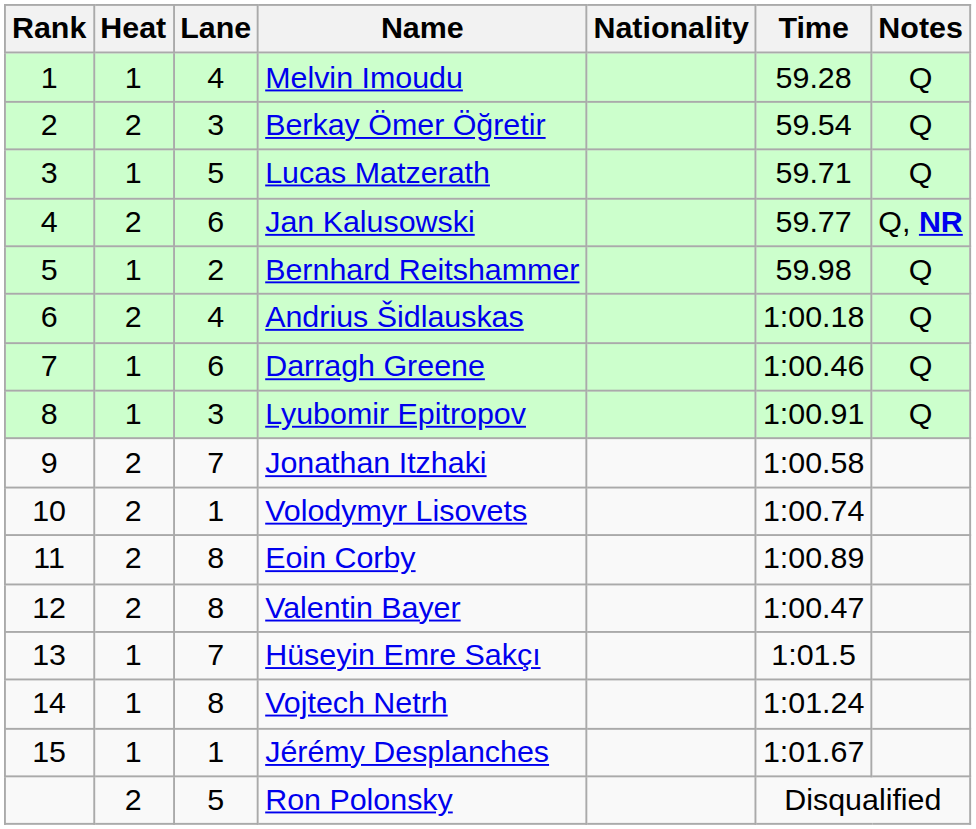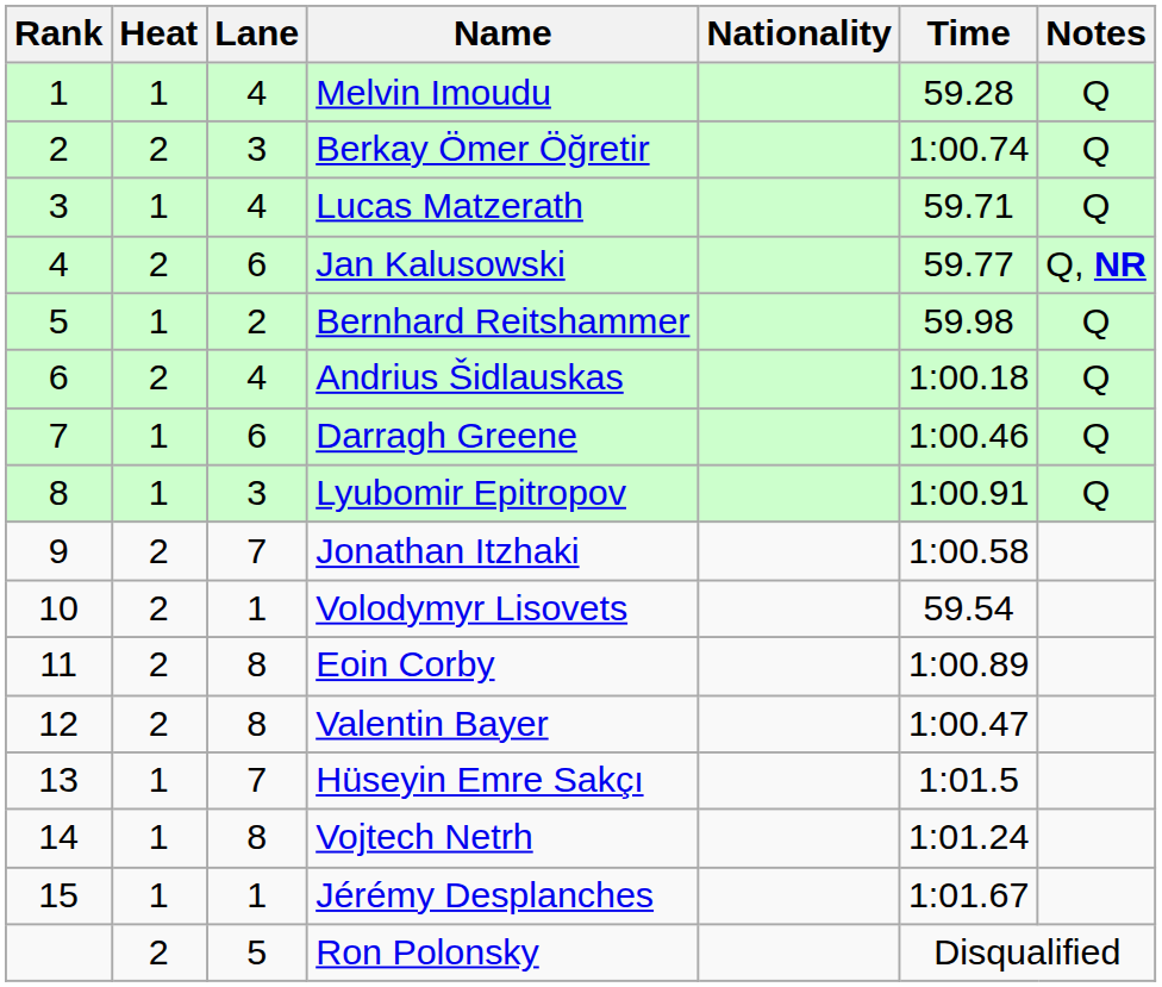Berkay Ömer Öğretir | Time: 59.54 -> 1:00.74
Lucas Matzerath | Lane: 5 -> 4
Volodymyr Lisovets | Time: 1:00.74 -> 59.54
